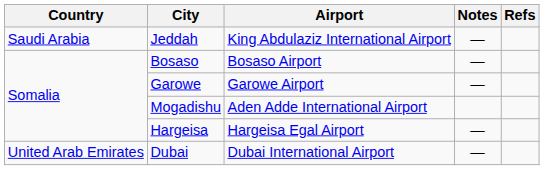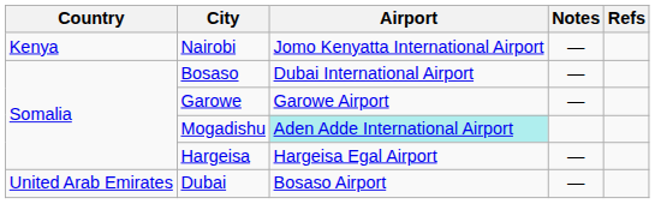+ row: Kenya | Nairobi | Jomo Kenyatta International Airport | —
- row: Saudi Arabia | Jeddah | King Abdulaziz International Airport | —
Bosaso | Airport: Bosaso Airport -> Dubai International Airport
Mogadishu | Airport: no background -> paleturquoise background
Dubai | Airport: Dubai International Airport -> Bosaso Airport
